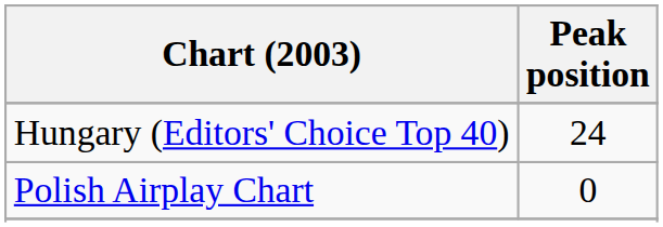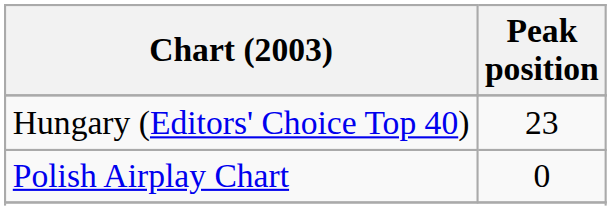Hungary (Editors' Choice Top 40) | Peak position: 24 -> 23
